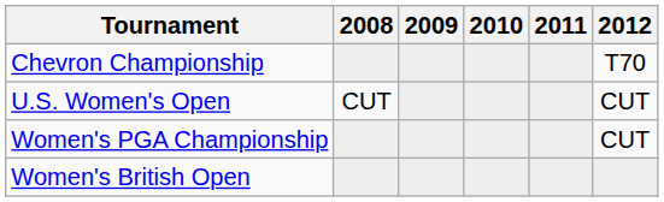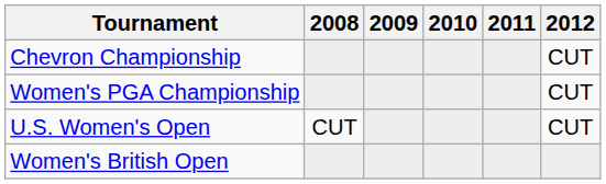Chevron Championship | 2012: T70 -> CUT
rows swapped: U.S. Women's Open <-> Women's PGA Championship
